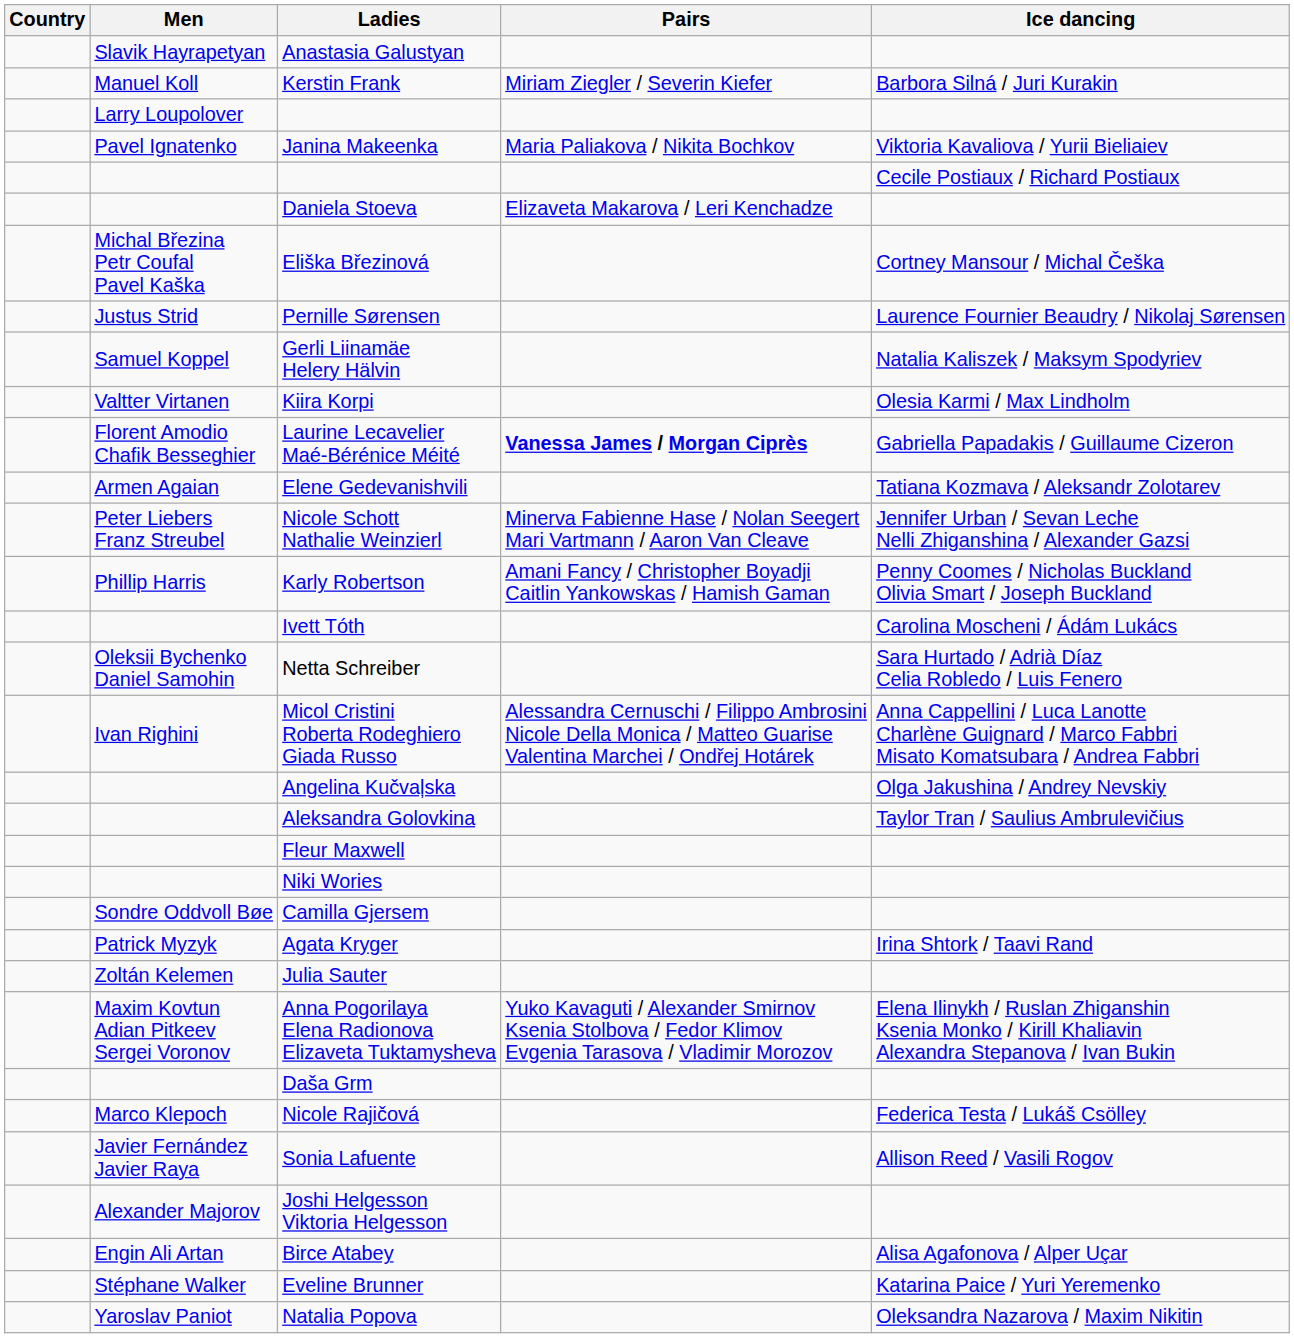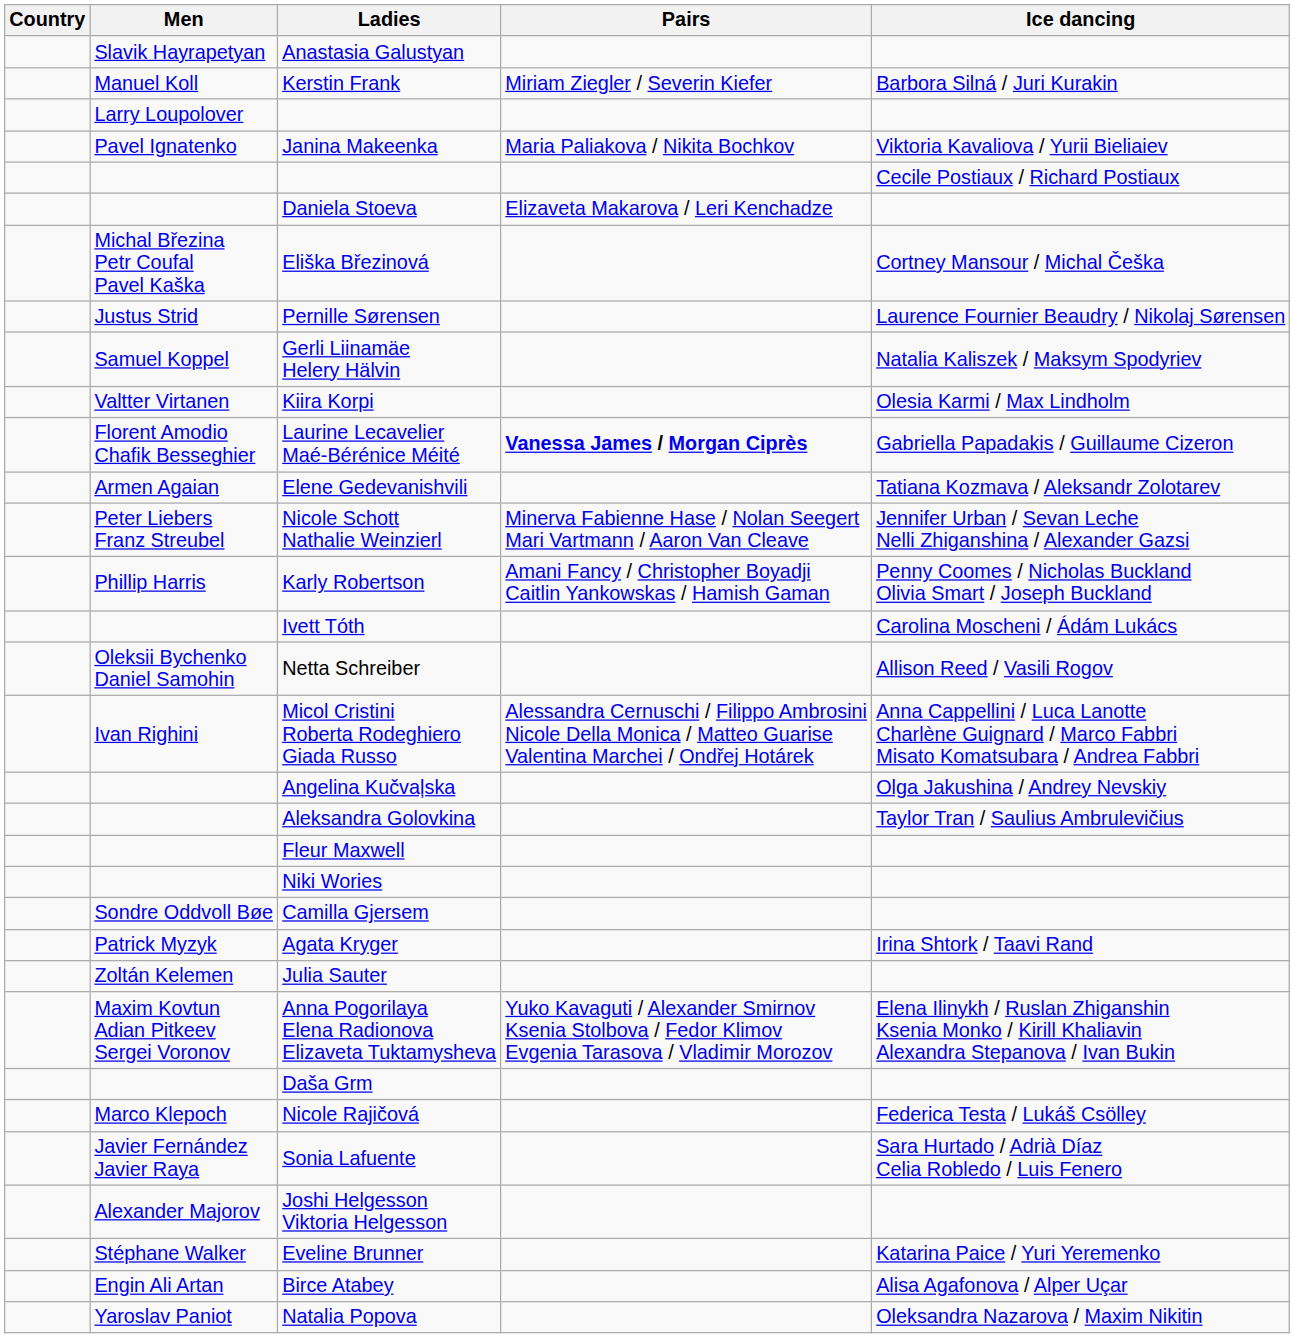Netta Schreiber | Ice dancing: Sara Hurtado / Adrià Díaz Celia Robledo / Luis Fenero -> Allison Reed / Vasili Rogov
Sonia Lafuente | Ice dancing: Allison Reed / Vasili Rogov -> Sara Hurtado / Adrià Díaz Celia Robledo / Luis Fenero
rows swapped: Eveline Brunner <-> Birce Atabey
